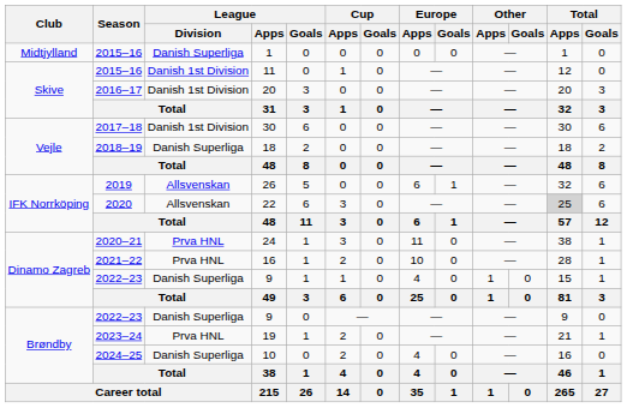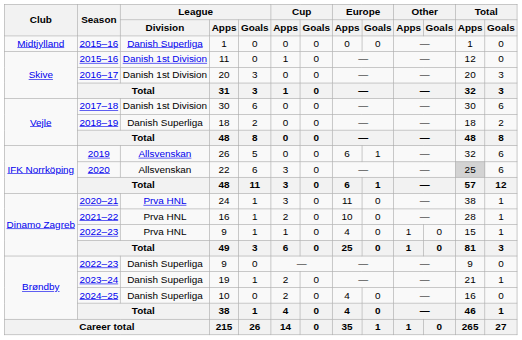Dinamo Zagreb / 9 | League / Division: Danish Superliga -> Prva HNL
19 | League / Division: Prva HNL -> Danish Superliga
